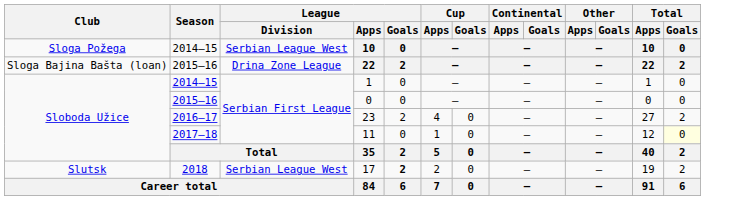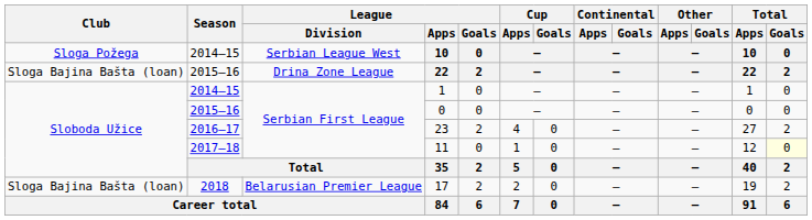17 | Club: Slutsk -> Sloga Bajina Bašta (loan)
17 | League / Division: Serbian League West -> Belarusian Premier League
17 | League / Goals: bold -> normal
